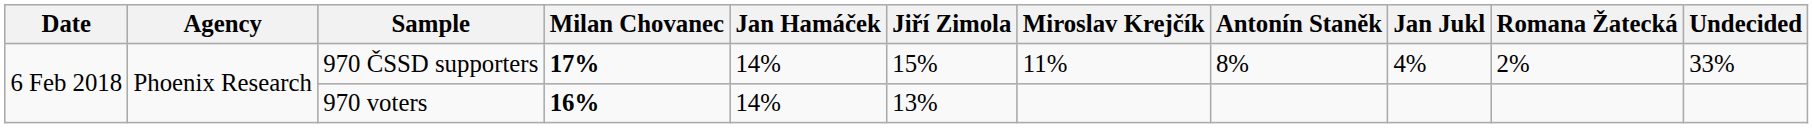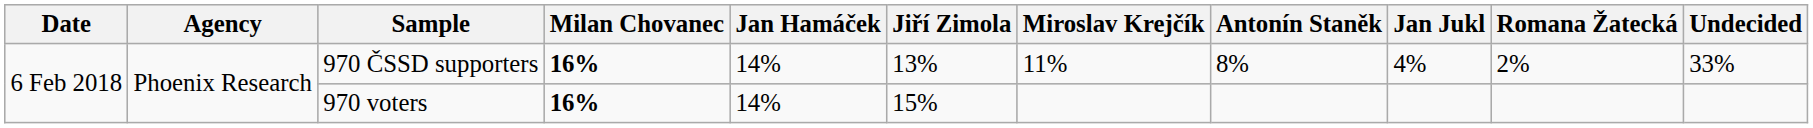970 ČSSD supporters | Milan Chovanec: 17% -> 16%
970 ČSSD supporters | Jiří Zimola: 15% -> 13%
970 voters | Jiří Zimola: 13% -> 15%
